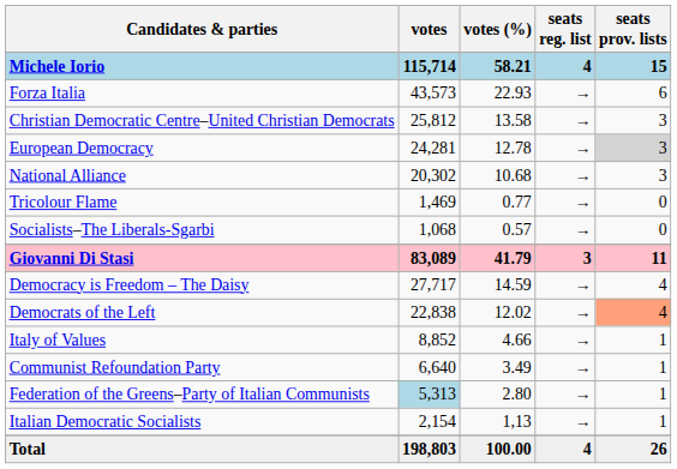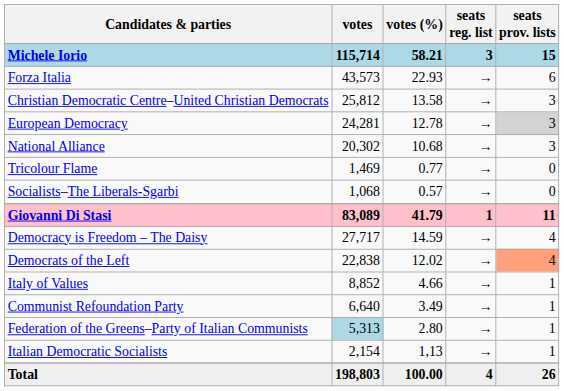Michele Iorio | seats reg. list: 4 -> 3
Giovanni Di Stasi | seats reg. list: 3 -> 1
